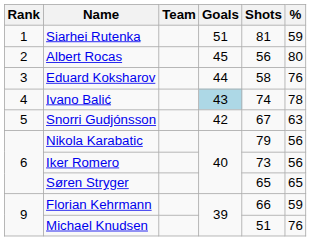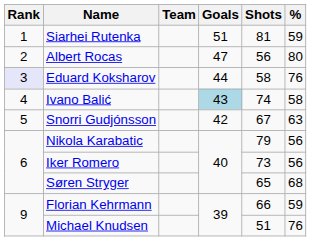Albert Rocas | Goals: 45 -> 47
Eduard Koksharov | Rank: no background -> lavender background
Ivano Balić | %: 78 -> 58
Søren Stryger | %: 65 -> 68
